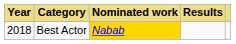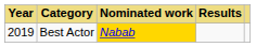Best Actor | Year: 2018 -> 2019
